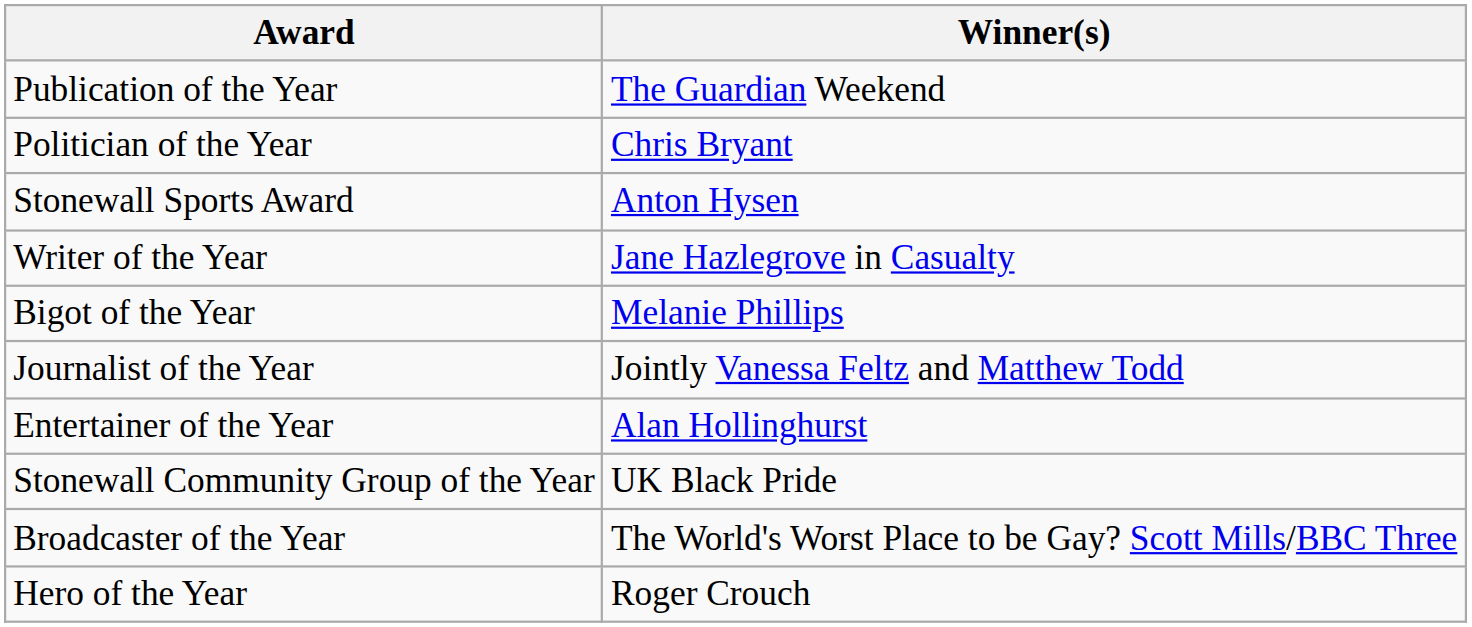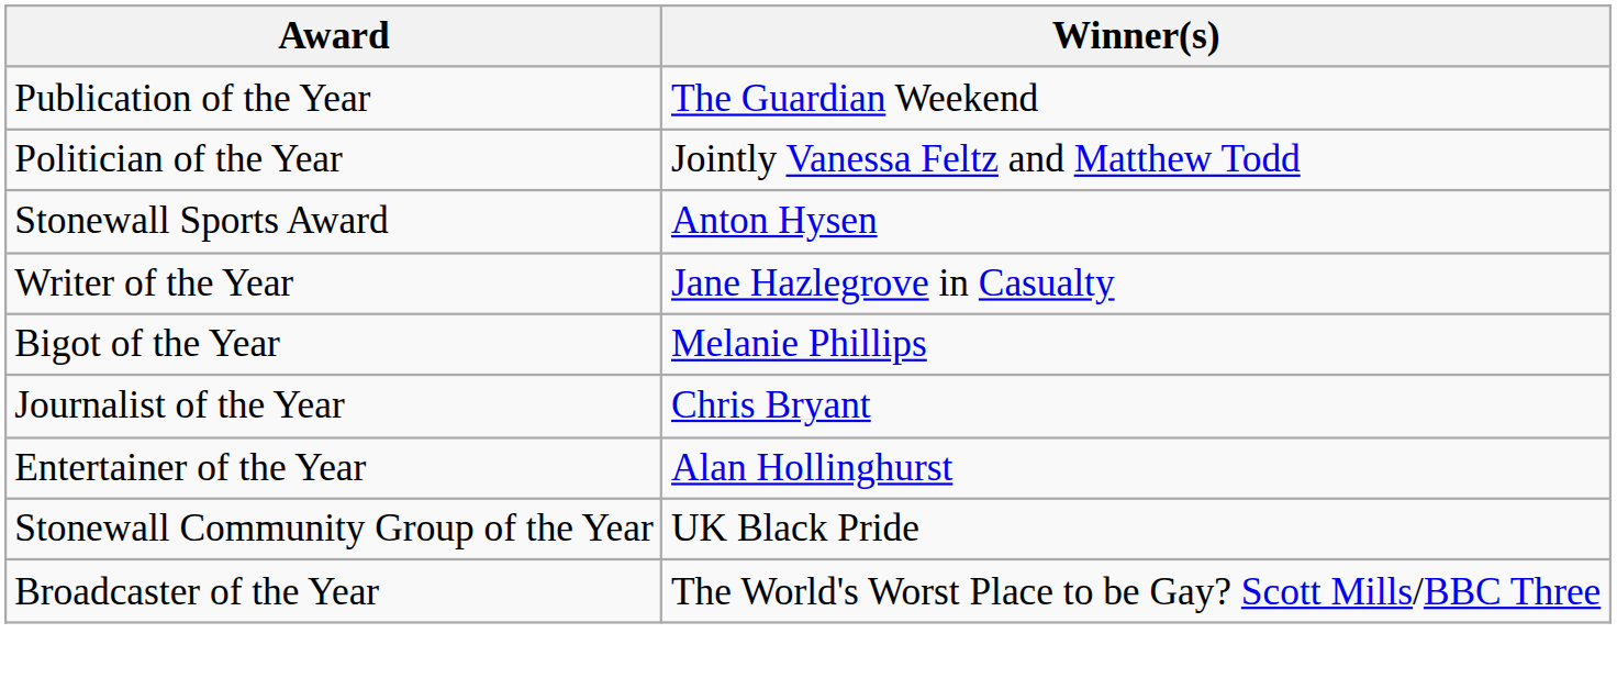Politician of the Year | Winner(s): Chris Bryant -> Jointly Vanessa Feltz and Matthew Todd
Journalist of the Year | Winner(s): Jointly Vanessa Feltz and Matthew Todd -> Chris Bryant
- row: Hero of the Year | Roger Crouch
